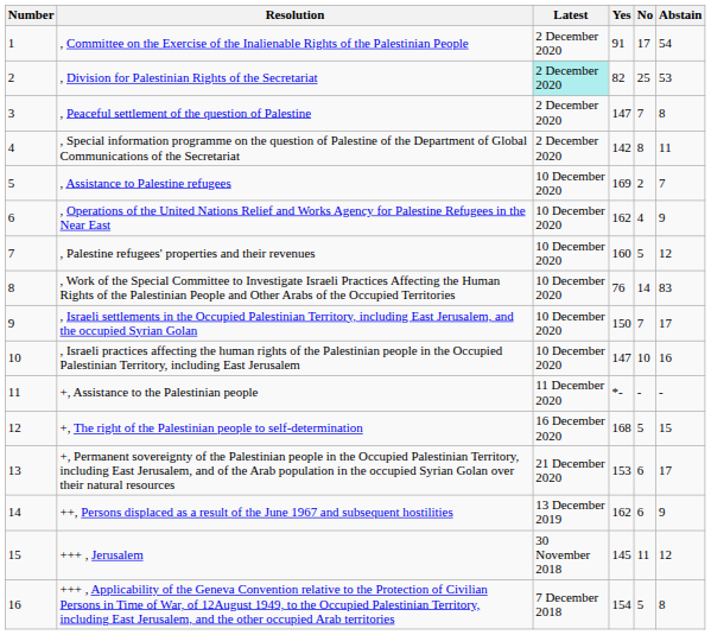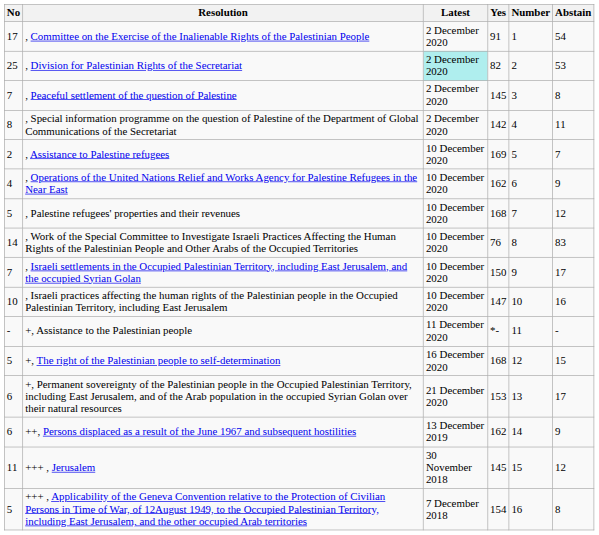columns swapped: Number <-> No
, Peaceful settlement of the question of Palestine | Yes: 147 -> 145
, Palestine refugees' properties and their revenues | Yes: 160 -> 168
